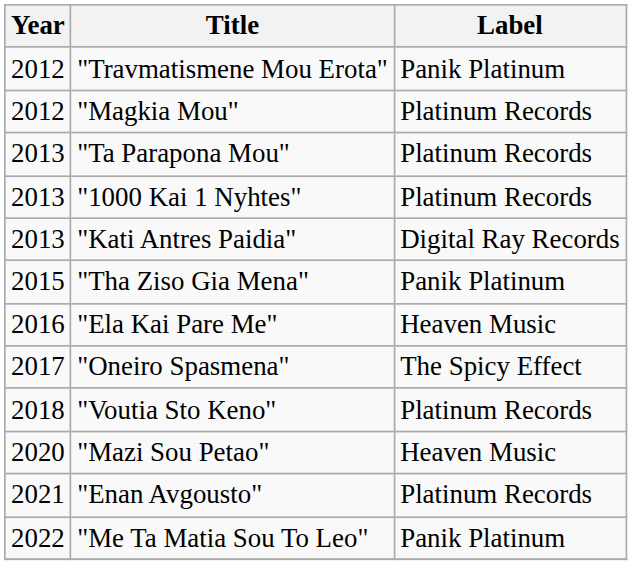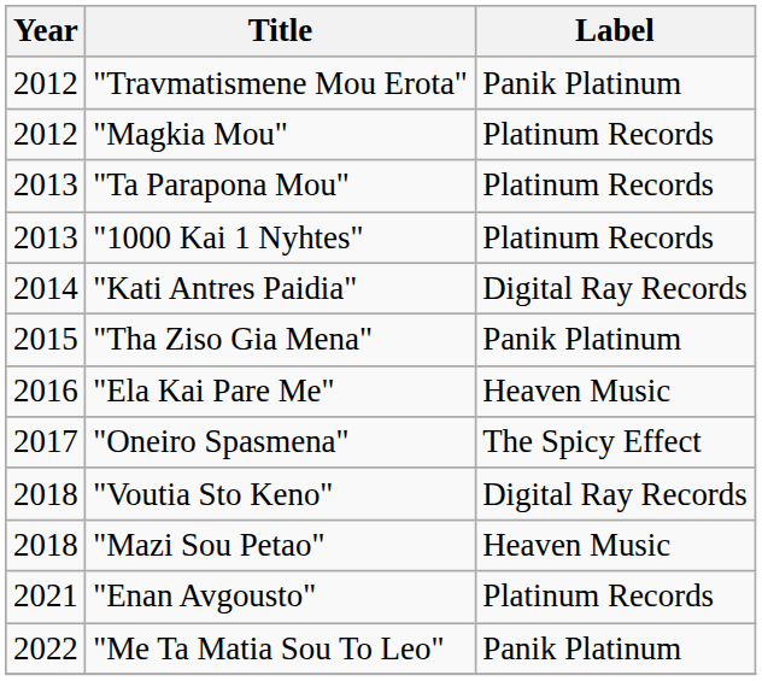"Kati Antres Paidia" | Year: 2013 -> 2014
"Voutia Sto Keno" | Label: Platinum Records -> Digital Ray Records
"Mazi Sou Petao" | Year: 2020 -> 2018
